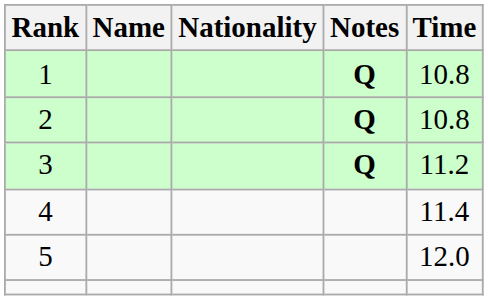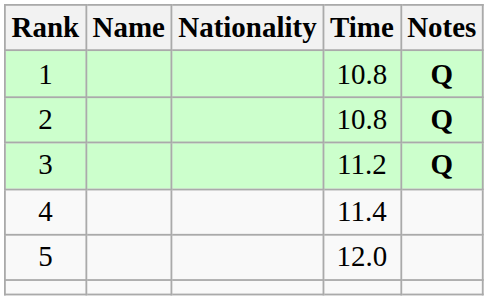columns swapped: Time <-> Notes
